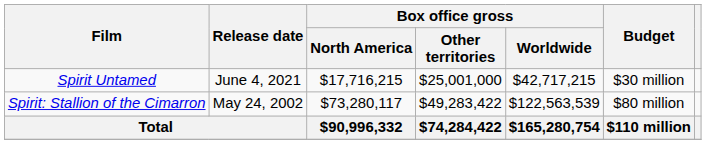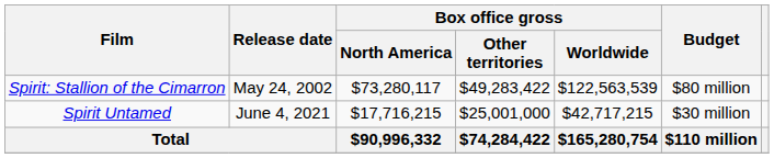rows swapped: Spirit: Stallion of the Cimarron <-> Spirit Untamed
